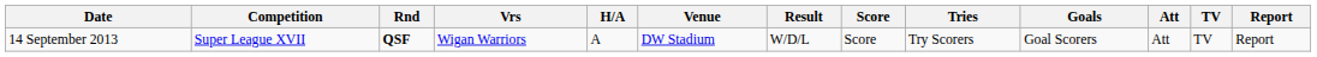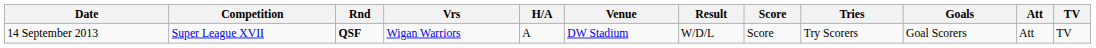- column: Report | Report
